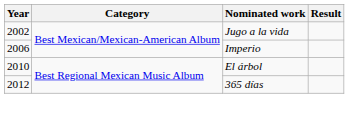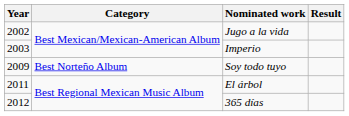Imperio | Year: 2006 -> 2003
+ row: 2009 | Best Norteño Album | Soy todo tuyo
El árbol | Year: 2010 -> 2011
